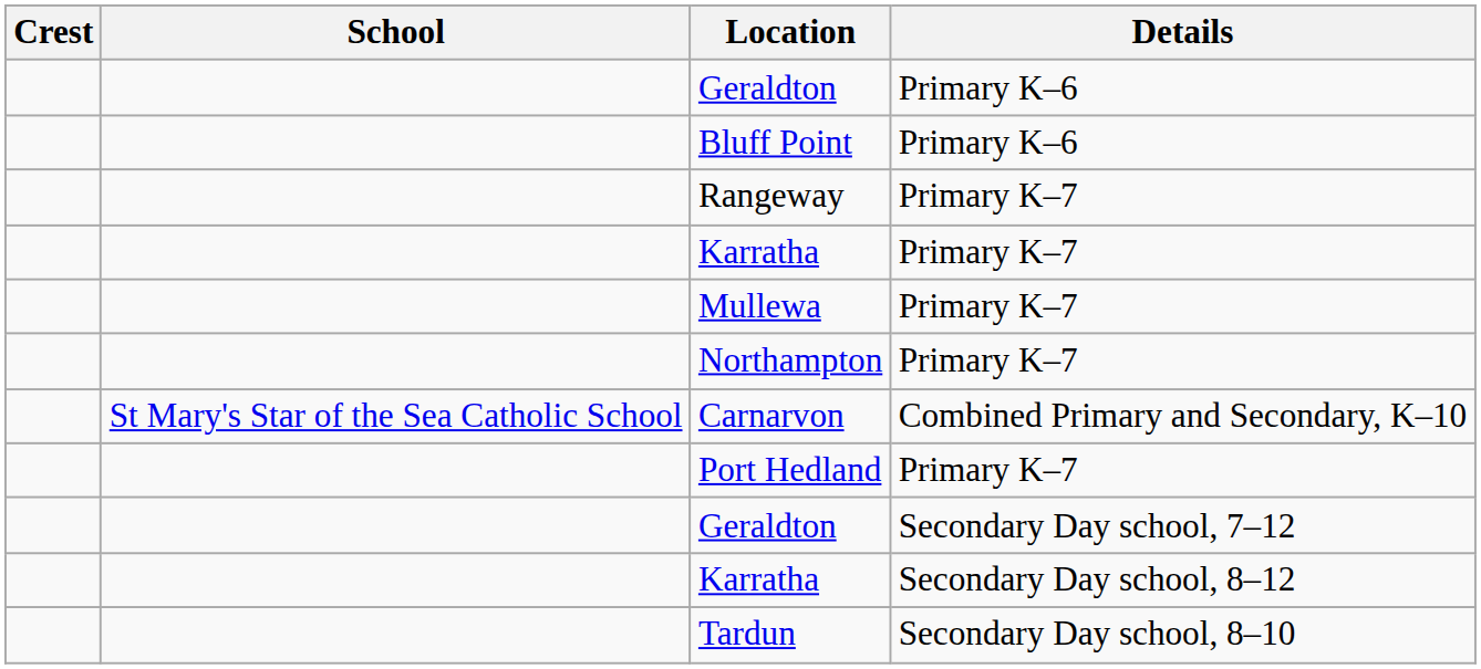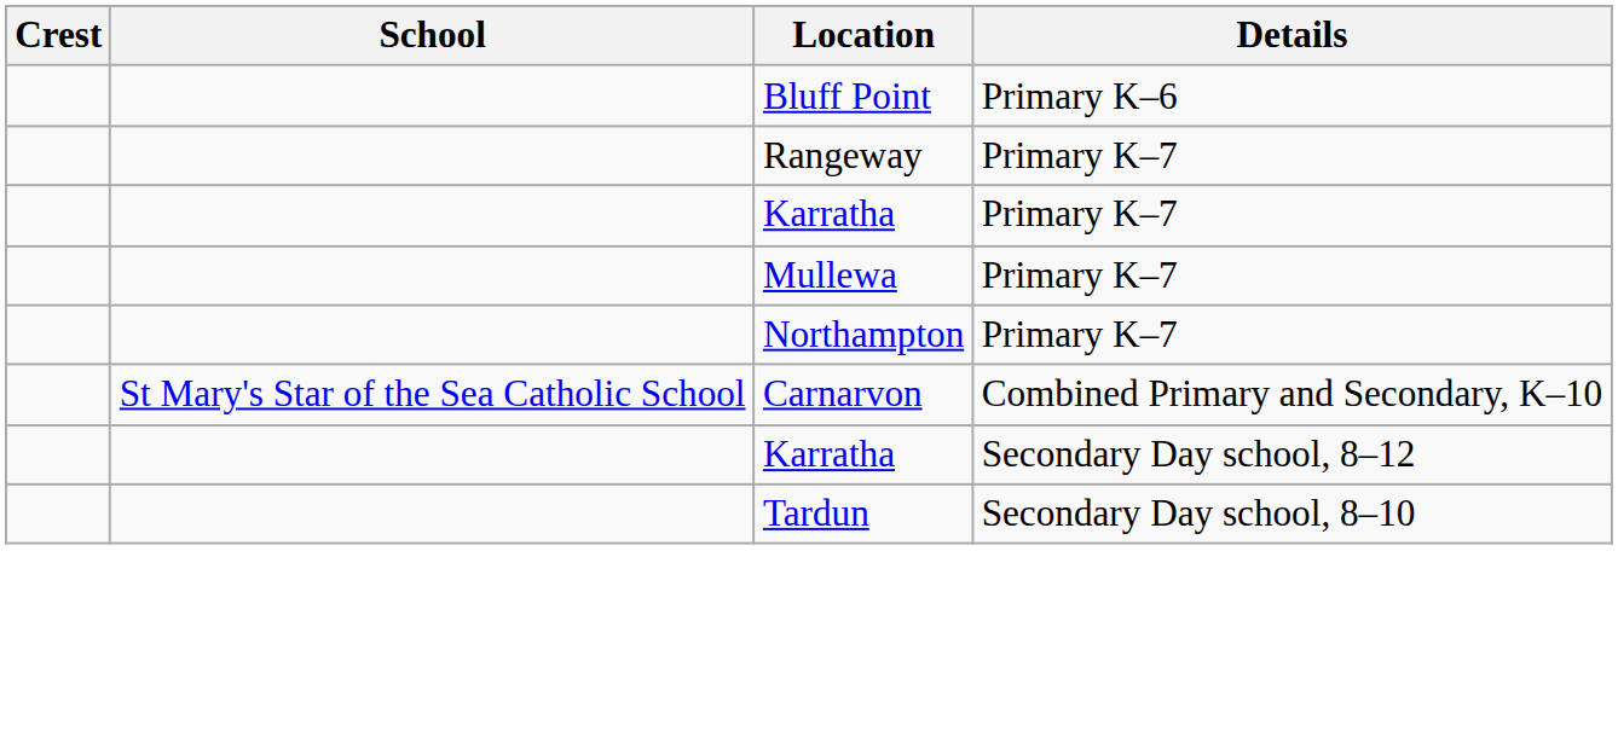- row: Geraldton | Primary K–6
- row: Port Hedland | Primary K–7
- row: Geraldton | Secondary Day school, 7–12
